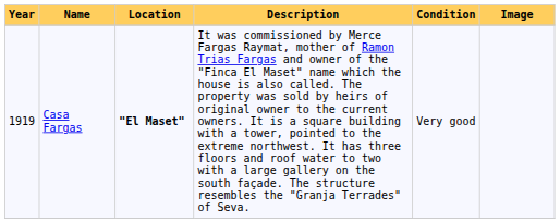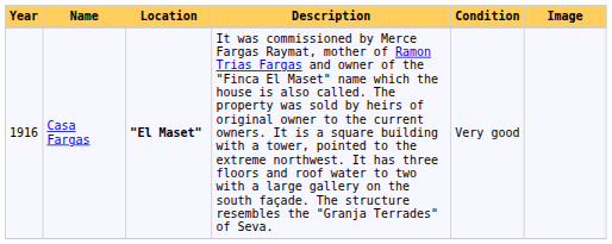Casa Fargas | Year: 1919 -> 1916
